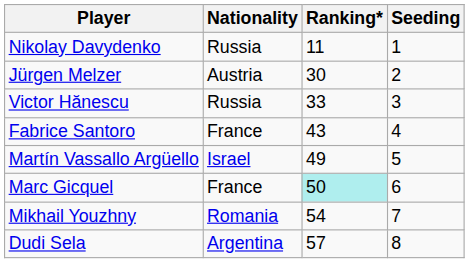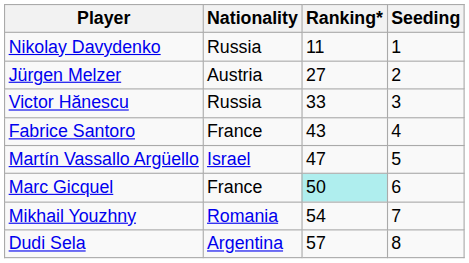Jürgen Melzer | Ranking*: 30 -> 27
Martín Vassallo Argüello | Ranking*: 49 -> 47
